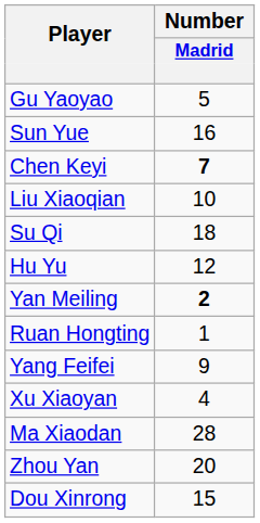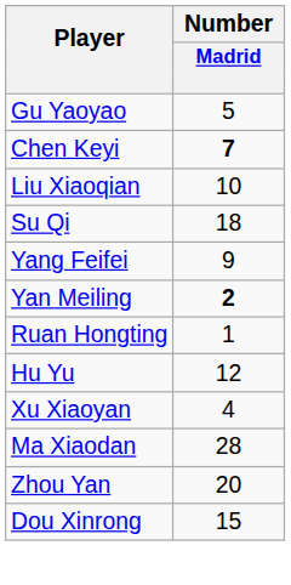- row: Sun Yue | 16
rows swapped: Hu Yu <-> Yang Feifei
